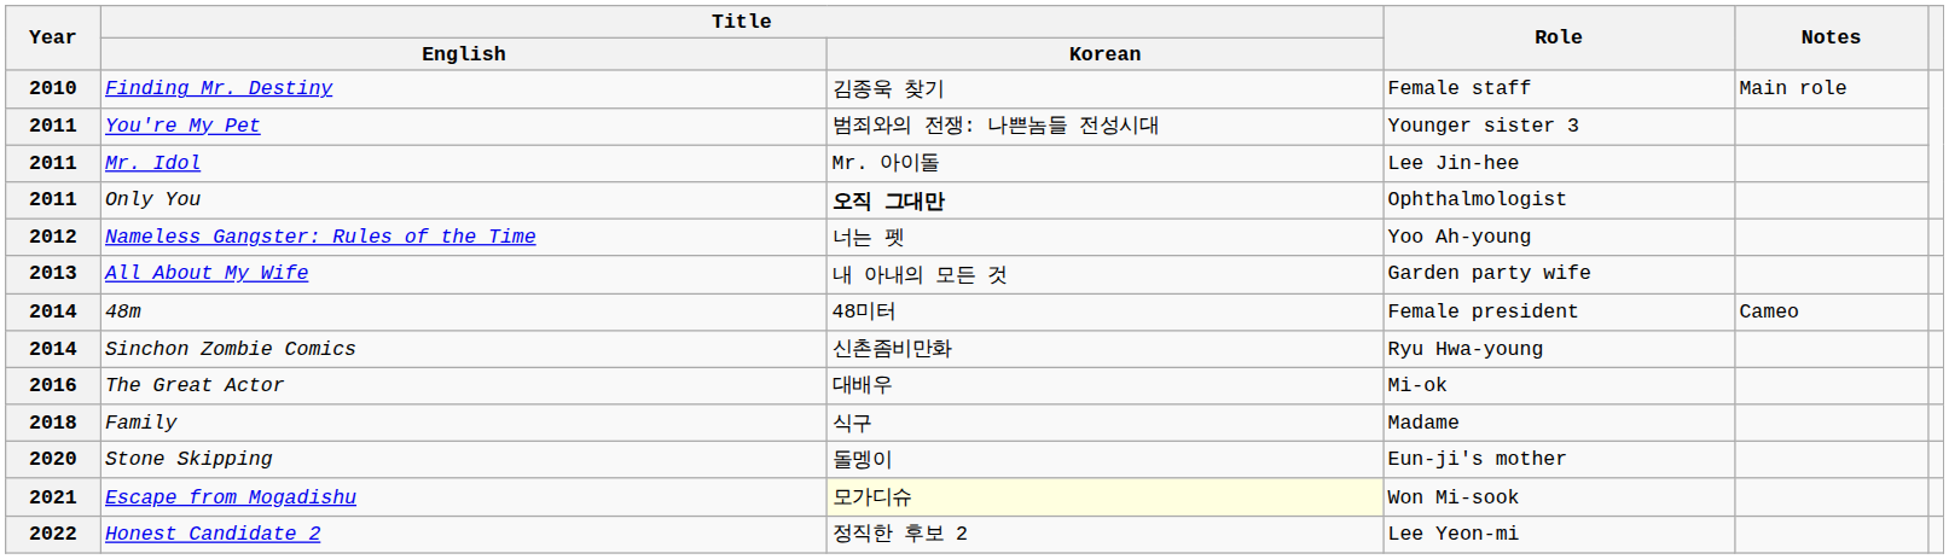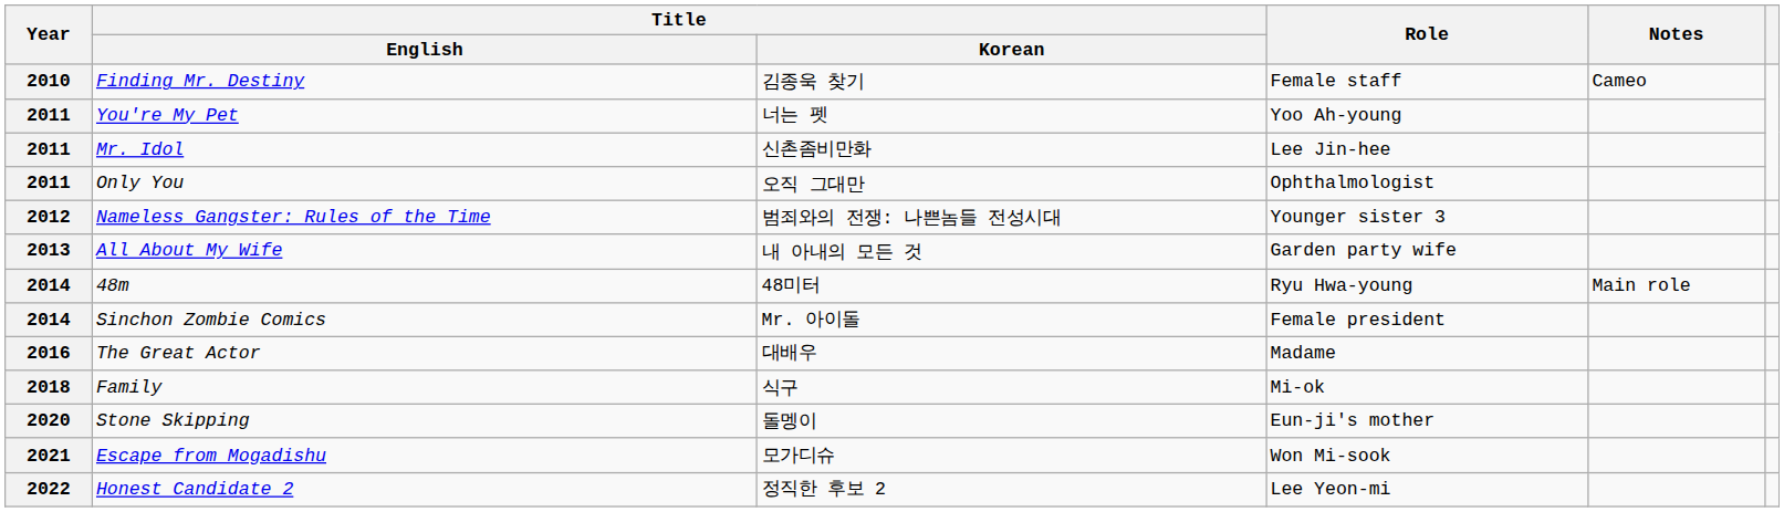Finding Mr. Destiny | Notes: Main role -> Cameo
You're My Pet | Title / Korean: 범죄와의 전쟁: 나쁜놈들 전성시대 -> 너는 펫
You're My Pet | Role: Younger sister 3 -> Yoo Ah-young
Mr. Idol | Title / Korean: Mr. 아이돌 -> 신촌좀비만화
Only You | Title / Korean: bold -> normal
Nameless Gangster: Rules of the Time | Title / Korean: 너는 펫 -> 범죄와의 전쟁: 나쁜놈들 전성시대
Nameless Gangster: Rules of the Time | Role: Yoo Ah-young -> Younger sister 3
48m | Role: Female president -> Ryu Hwa-young
48m | Notes: Cameo -> Main role
Sinchon Zombie Comics | Title / Korean: 신촌좀비만화 -> Mr. 아이돌
Sinchon Zombie Comics | Role: Ryu Hwa-young -> Female president
The Great Actor | Role: Mi-ok -> Madame
Family | Role: Madame -> Mi-ok
Escape from Mogadishu | Title / Korean: lightyellow background -> no background
